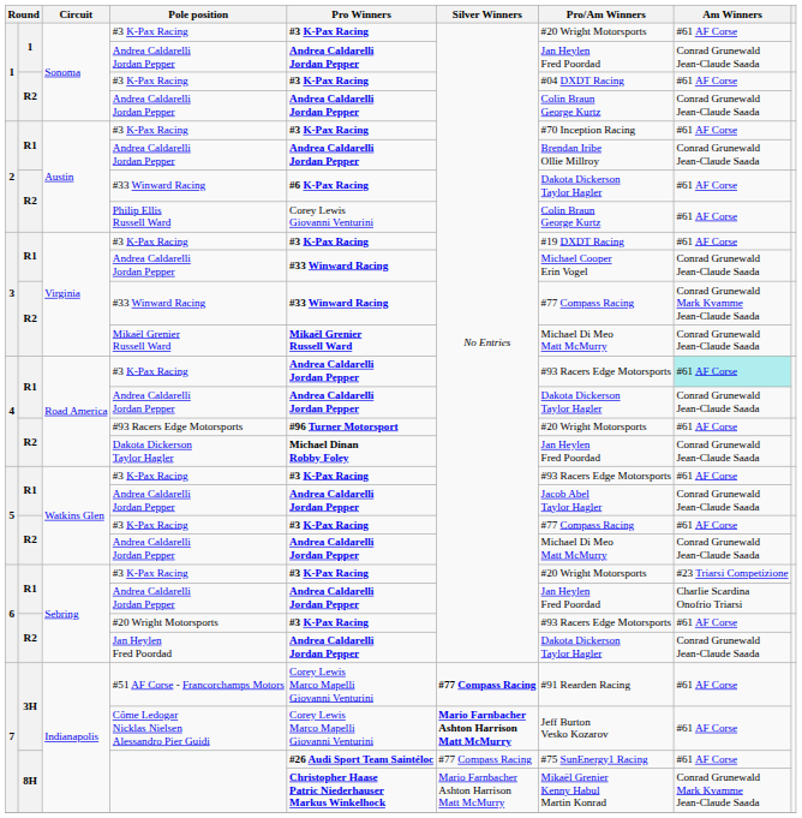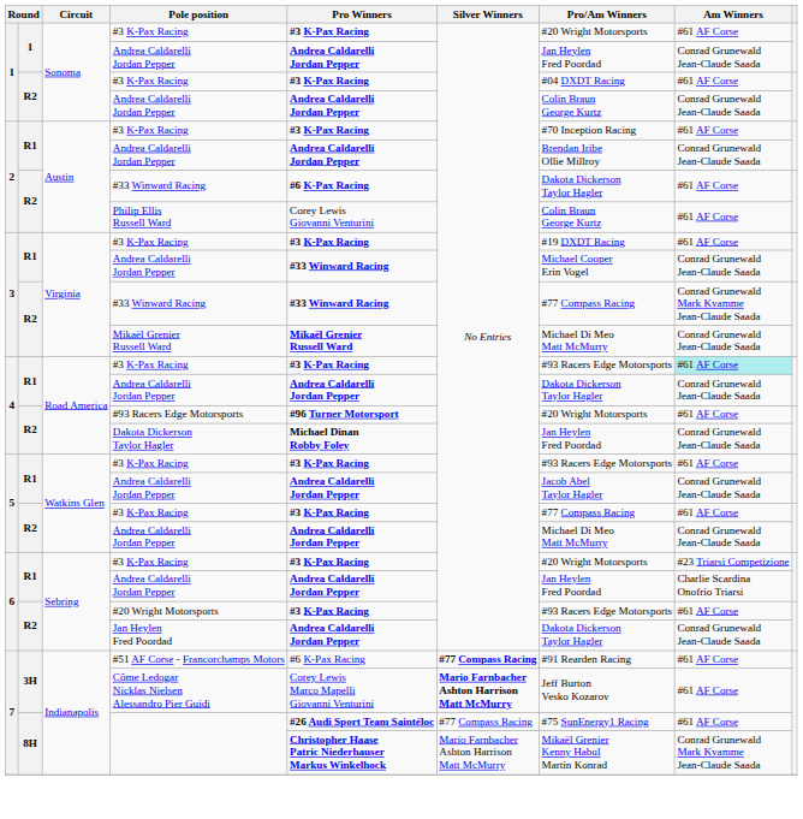4 / #3 K-Pax Racing | Pro Winners: Andrea Caldarelli Jordan Pepper -> #3 K-Pax Racing
#51 AF Corse - Francorchamps Motors | Pro Winners: Corey Lewis Marco Mapelli Giovanni Venturini -> #6 K-Pax Racing
